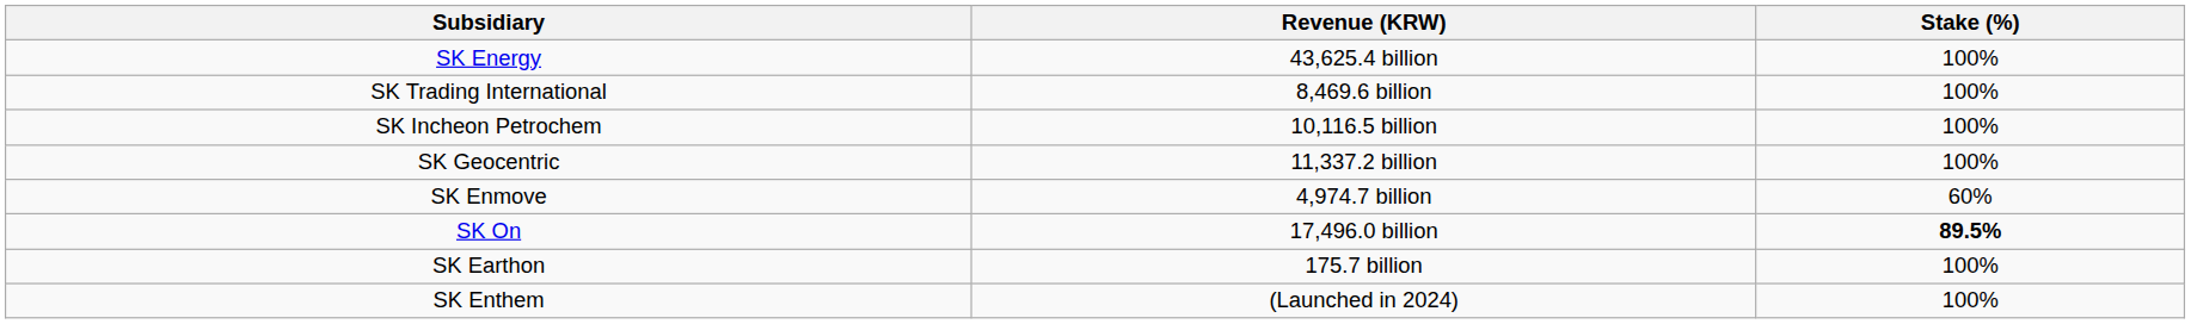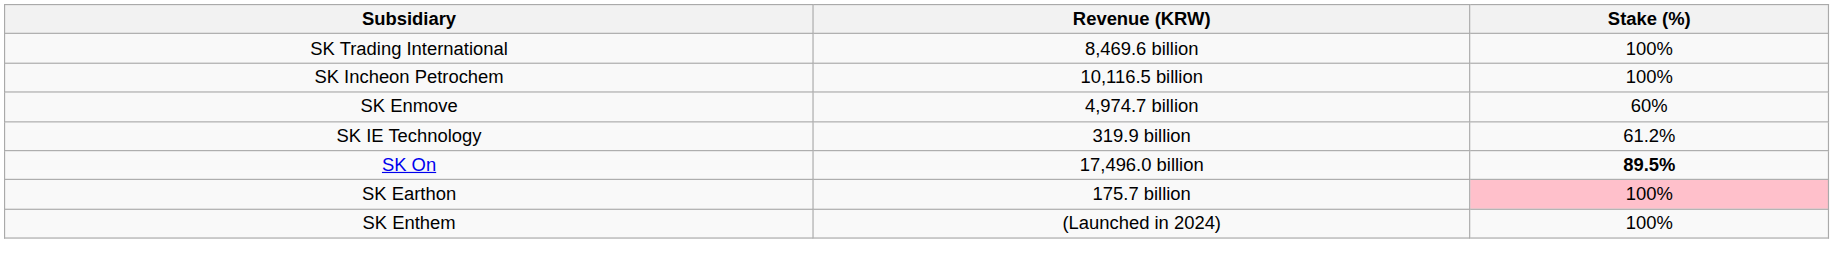- row: SK Energy | 43,625.4 billion | 100%
- row: SK Geocentric | 11,337.2 billion | 100%
+ row: SK IE Technology | 319.9 billion | 61.2%
SK Earthon | Stake (%): no background -> pink background
